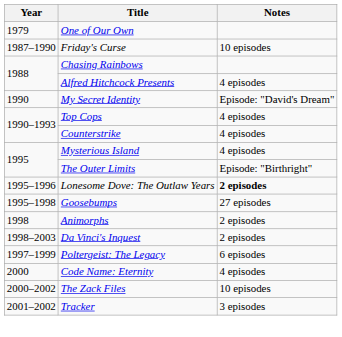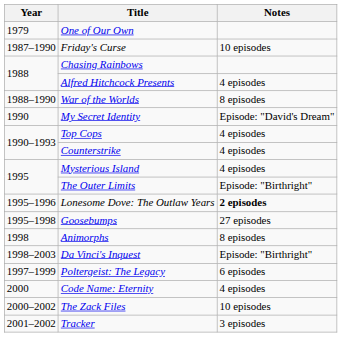+ row: 1988–1990 | War of the Worlds | 8 episodes
Animorphs | Notes: 2 episodes -> 8 episodes
Da Vinci's Inquest | Notes: 2 episodes -> Episode: "Birthright"
